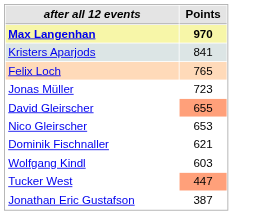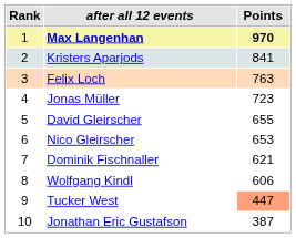+ column: Rank | 1 | 2 | 3 | 4 | 5 | 6 | 7 | 8 | 9 | 10
Felix Loch | Points: 765 -> 763
David Gleirscher | Points: lightsalmon background -> no background
Wolfgang Kindl | Points: 603 -> 606
